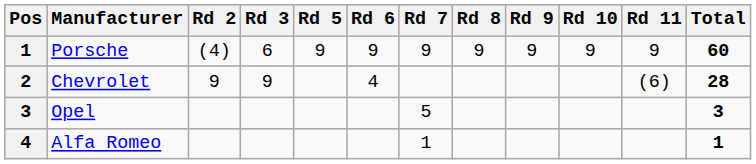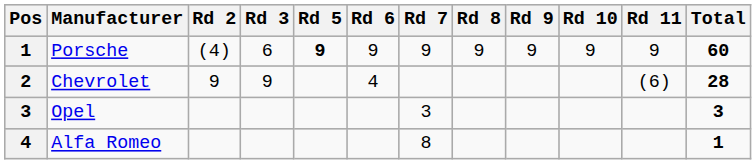Porsche | Rd 5: normal -> bold
Opel | Rd 7: 5 -> 3
Alfa Romeo | Rd 7: 1 -> 8
